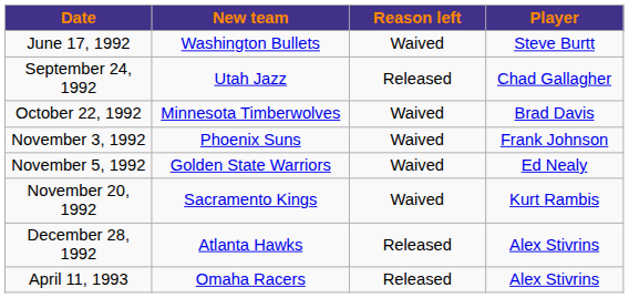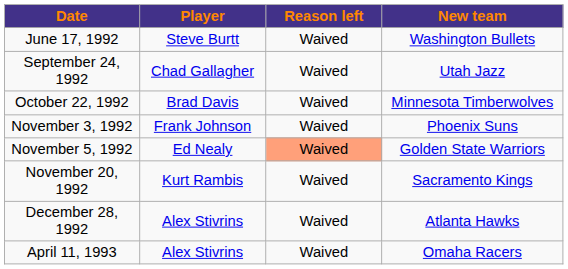columns swapped: Player <-> New team
September 24, 1992 | Reason left: Released -> Waived
November 5, 1992 | Reason left: no background -> lightsalmon background
December 28, 1992 | Reason left: Released -> Waived
April 11, 1993 | Reason left: Released -> Waived
